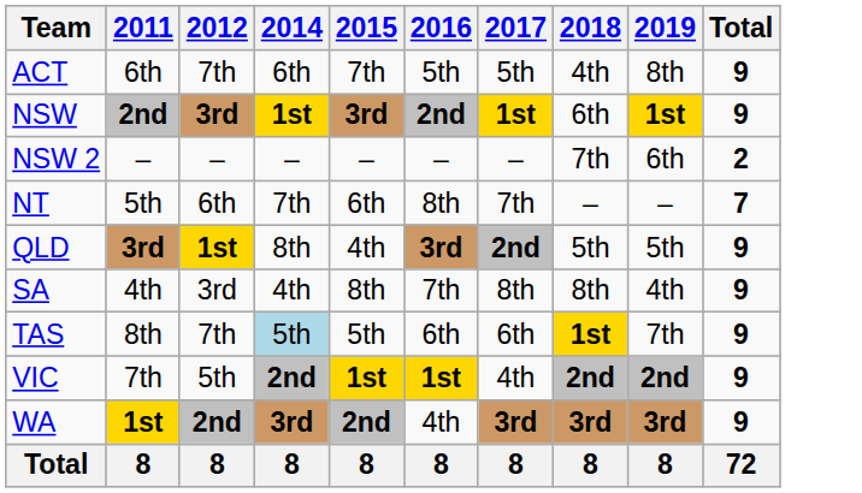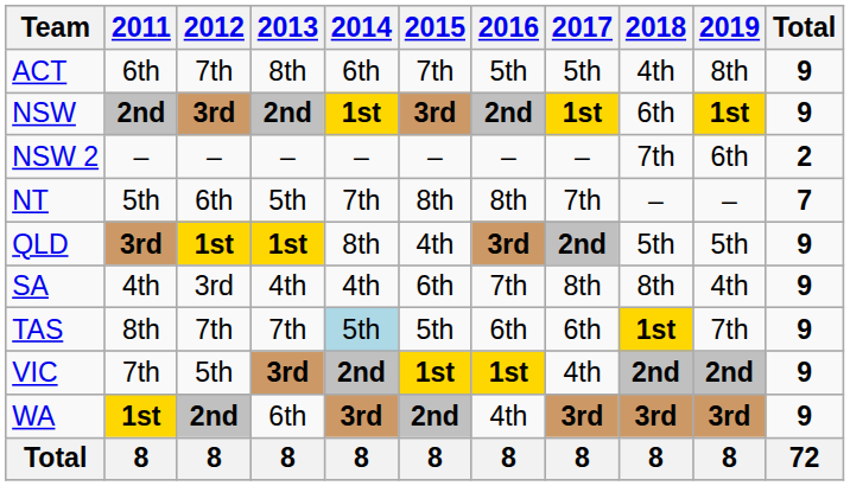+ column: 2013 | 8th | 2nd | – | 5th | 1st | 4th | 7th | 3rd | 6th | 8
NT | 2015: 6th -> 8th
SA | 2015: 8th -> 6th
